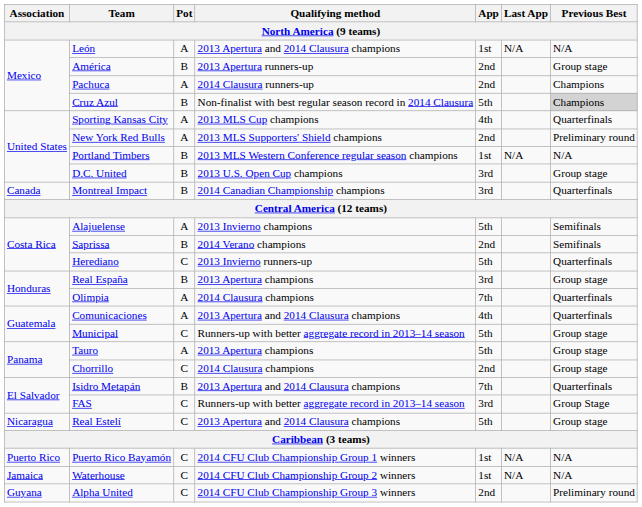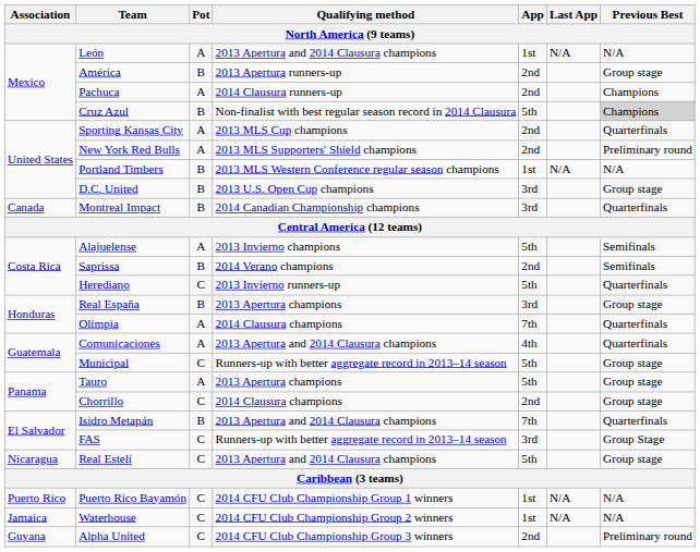Sporting Kansas City | App: 4th -> 2nd
